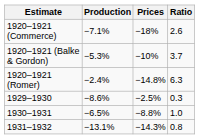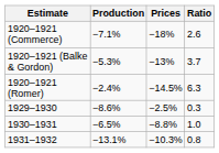1920–1921 (Balke & Gordon) | Prices: −10% -> −13%
1920–1921 (Romer) | Prices: −14.8% -> −14.5%
1931–1932 | Prices: −14.3% -> −10.3%
